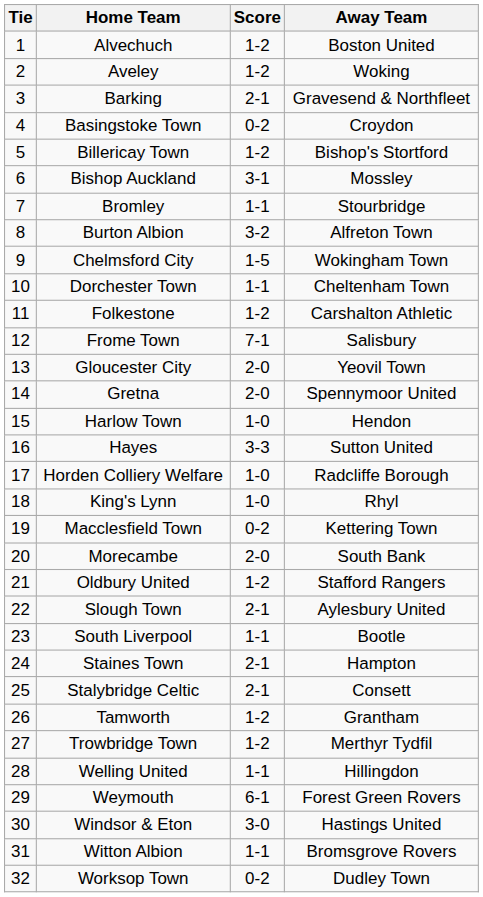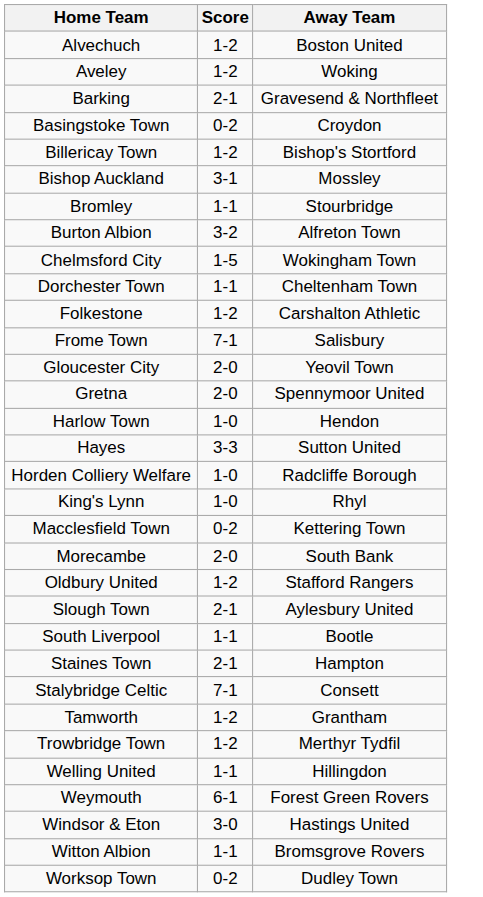- column: Tie | 1 | 2 | 3 | 4 | 5 | 6 | 7 | 8 | 9 | 10 | 11 | 12 | 13 | 14 | 15 | 16 | 17 | 18 | 19 | 20 | 21 | 22 | 23 | 24 | 25 | 26 | 27 | 28 | 29 | 30 | 31 | 32
Stalybridge Celtic | Score: 2-1 -> 7-1
